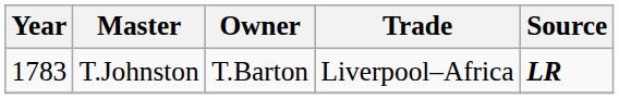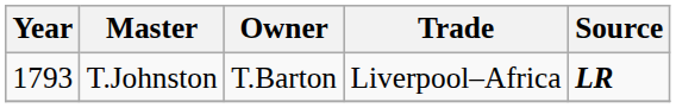T.Johnston | Year: 1783 -> 1793
